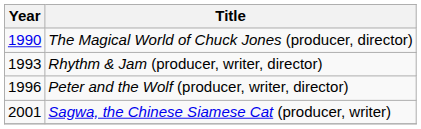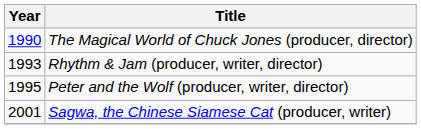Peter and the Wolf (producer, writer, director) | Year: 1996 -> 1995
